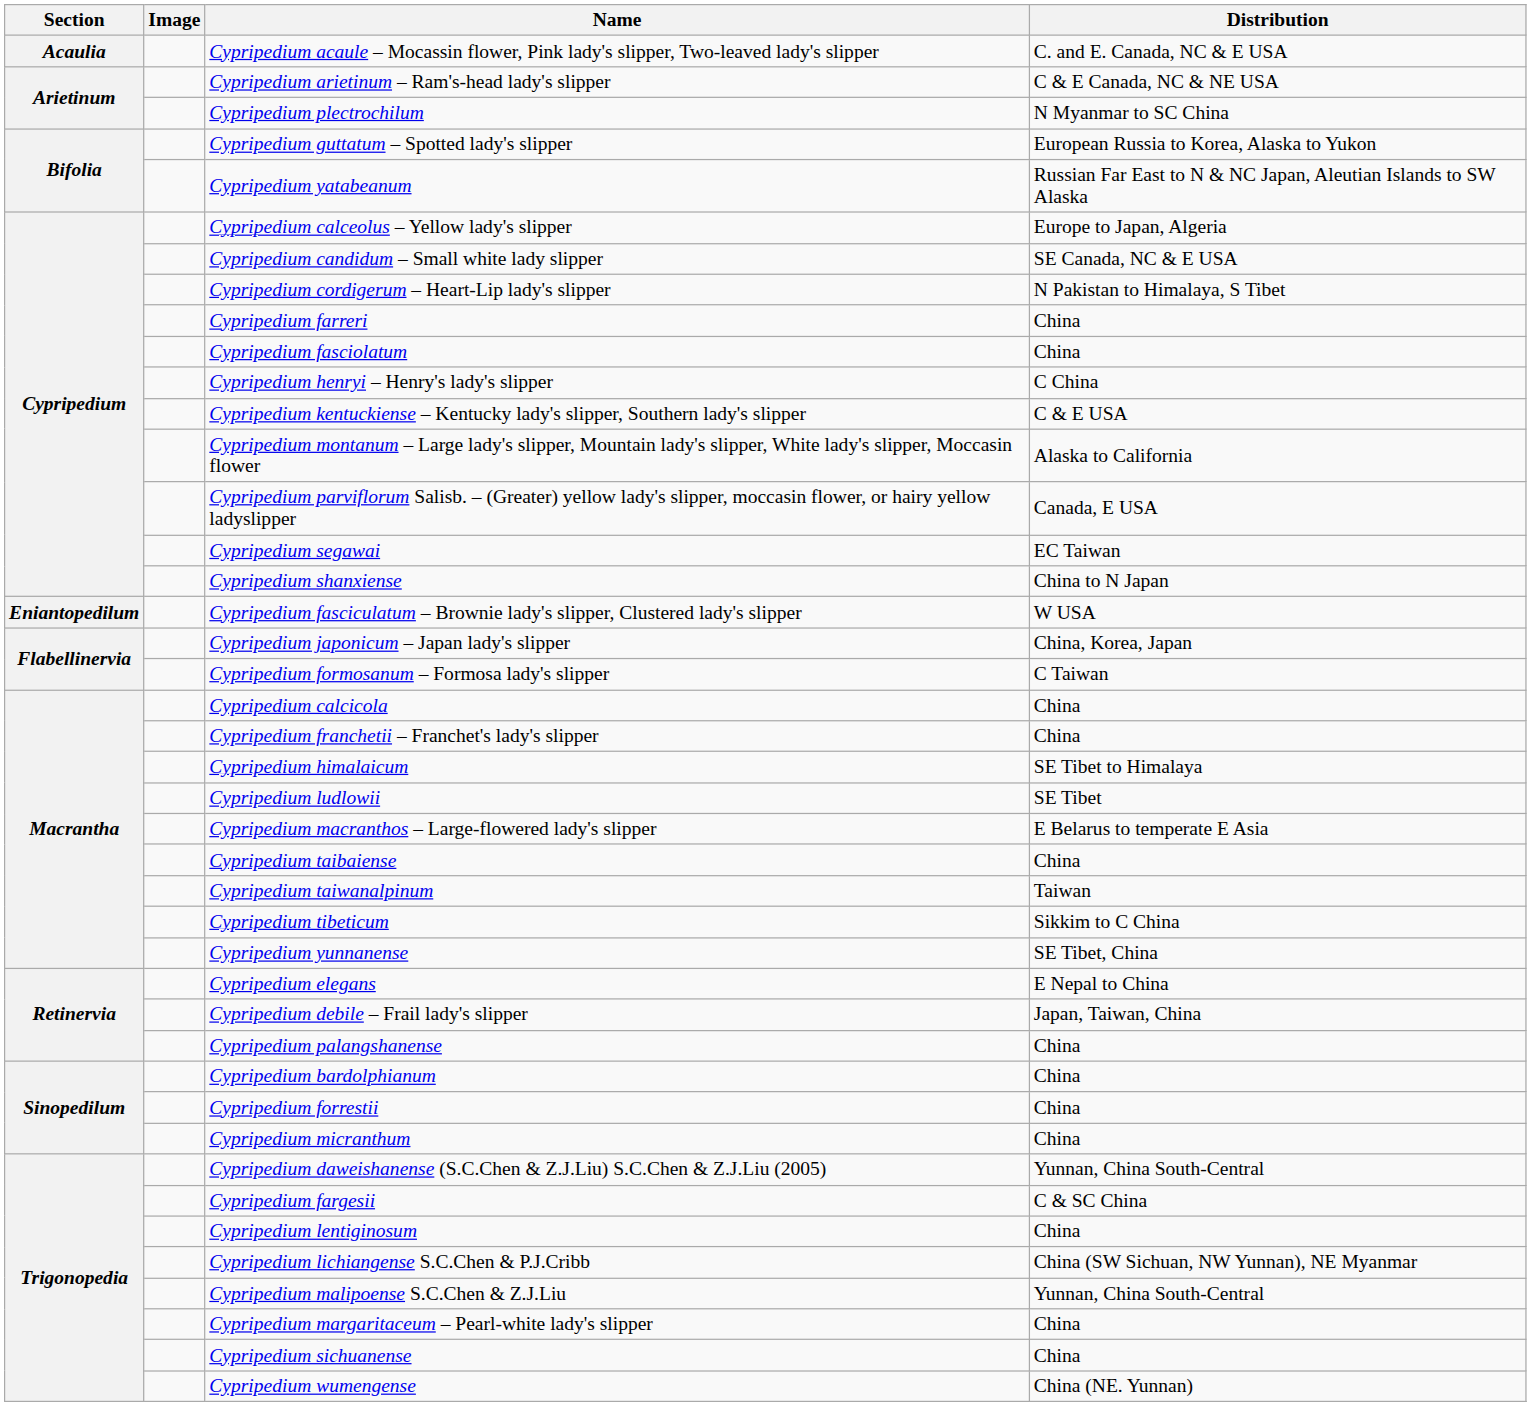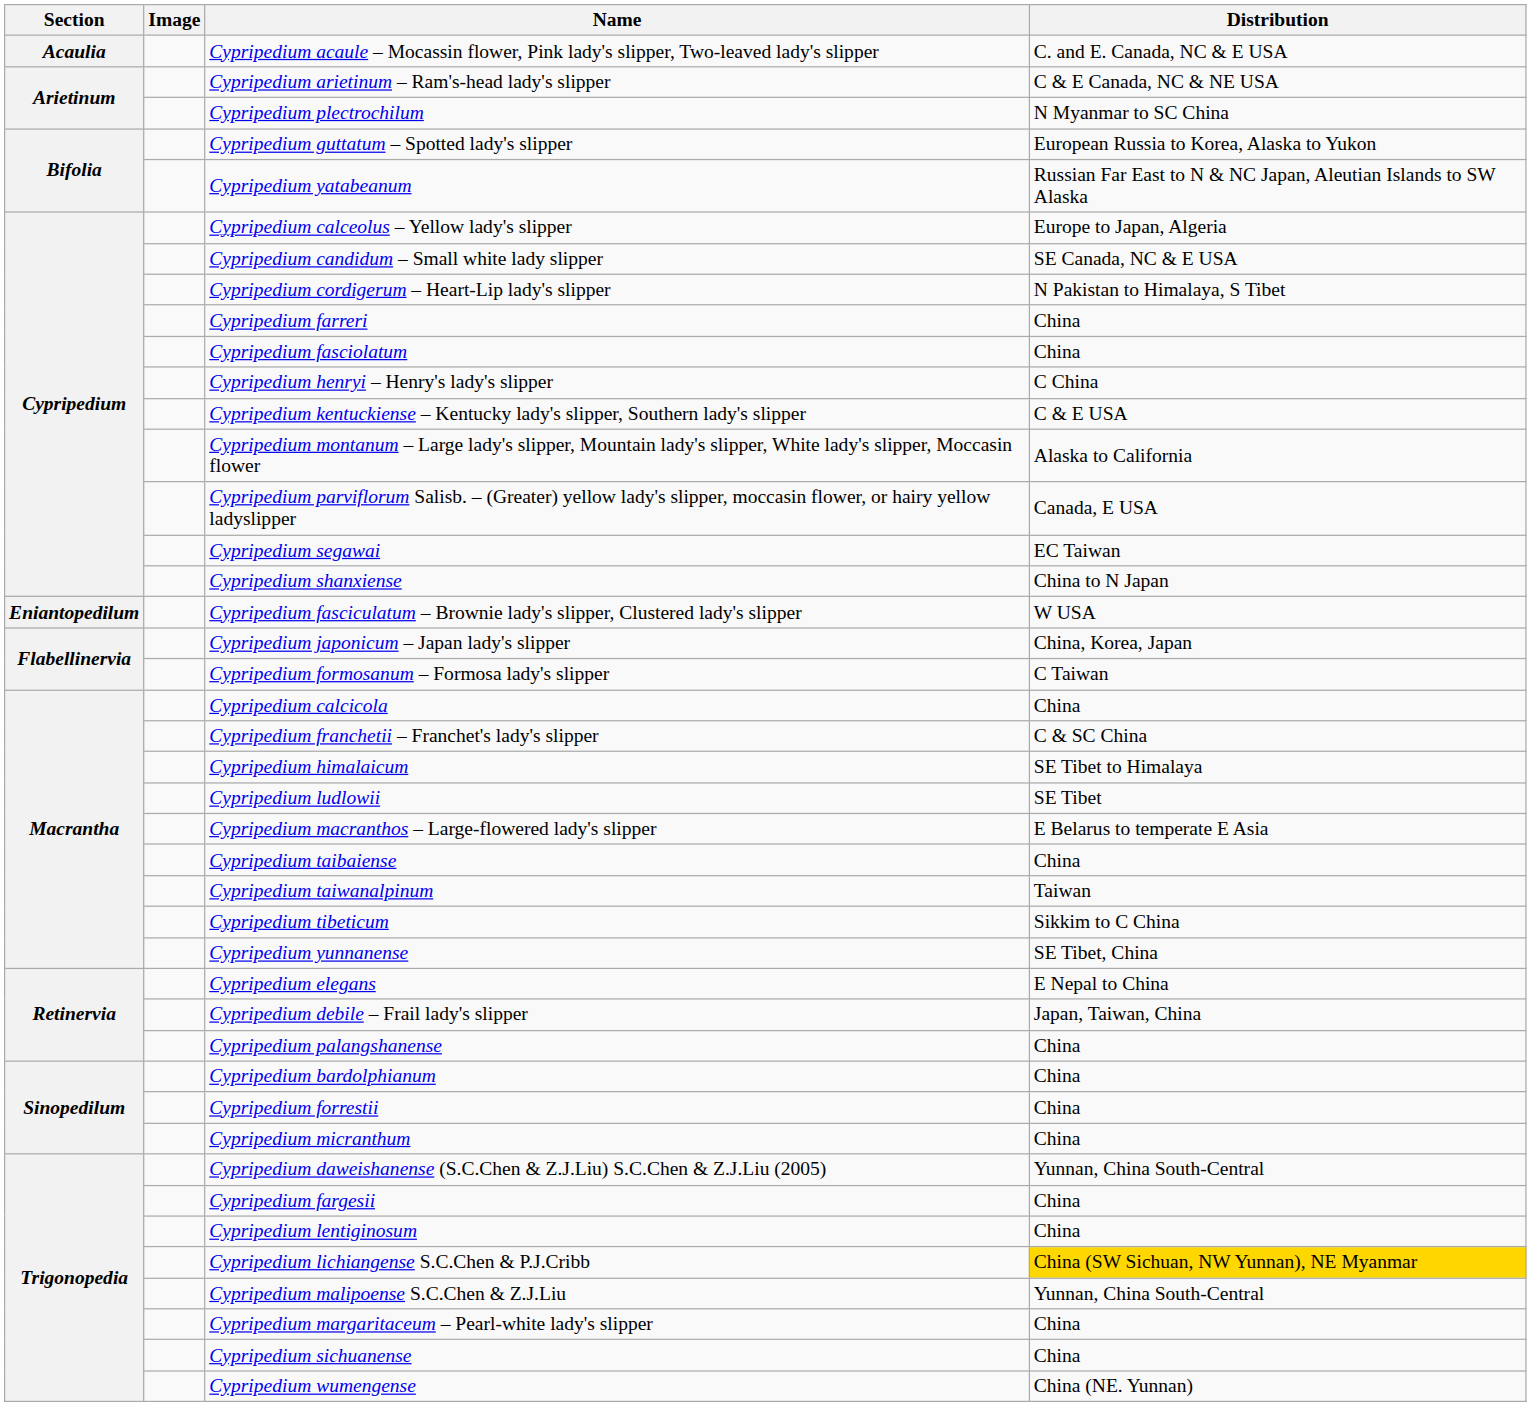Cypripedium franchetii – Franchet's lady's slipper | Distribution: China -> C & SC China
Cypripedium fargesii | Distribution: C & SC China -> China
Cypripedium lichiangense S.C.Chen & P.J.Cribb | Distribution: no background -> gold background
